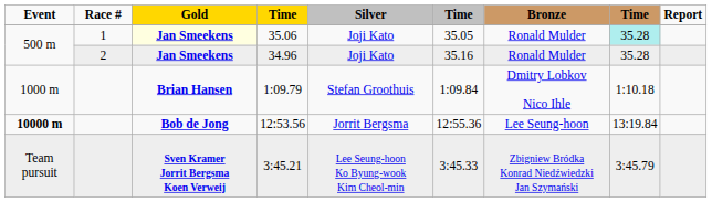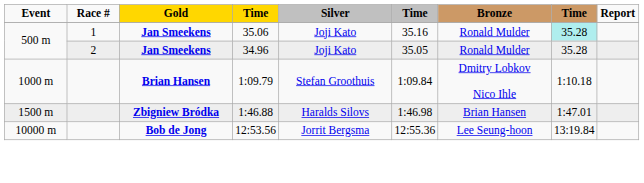35.06 | Gold: lightyellow background -> no background
35.06 | column 6: 35.05 -> 35.16
34.96 | column 6: 35.16 -> 35.05
+ row: 1500 m | Zbigniew Bródka | 1:46.88 | Haralds Silovs | 1:46.98 | Brian Hansen | 1:47.01
12:53.56 | Event: bold -> normal
- row: Team pursuit | Sven Kramer Jorrit Bergsma Koen Verweij | 3:45.21 | Lee Seung-hoon Ko Byung-wook Kim Cheol-min | 3:45.33 | Zbigniew Bródka Konrad Niedźwiedzki Jan Szymański | 3:45.79
